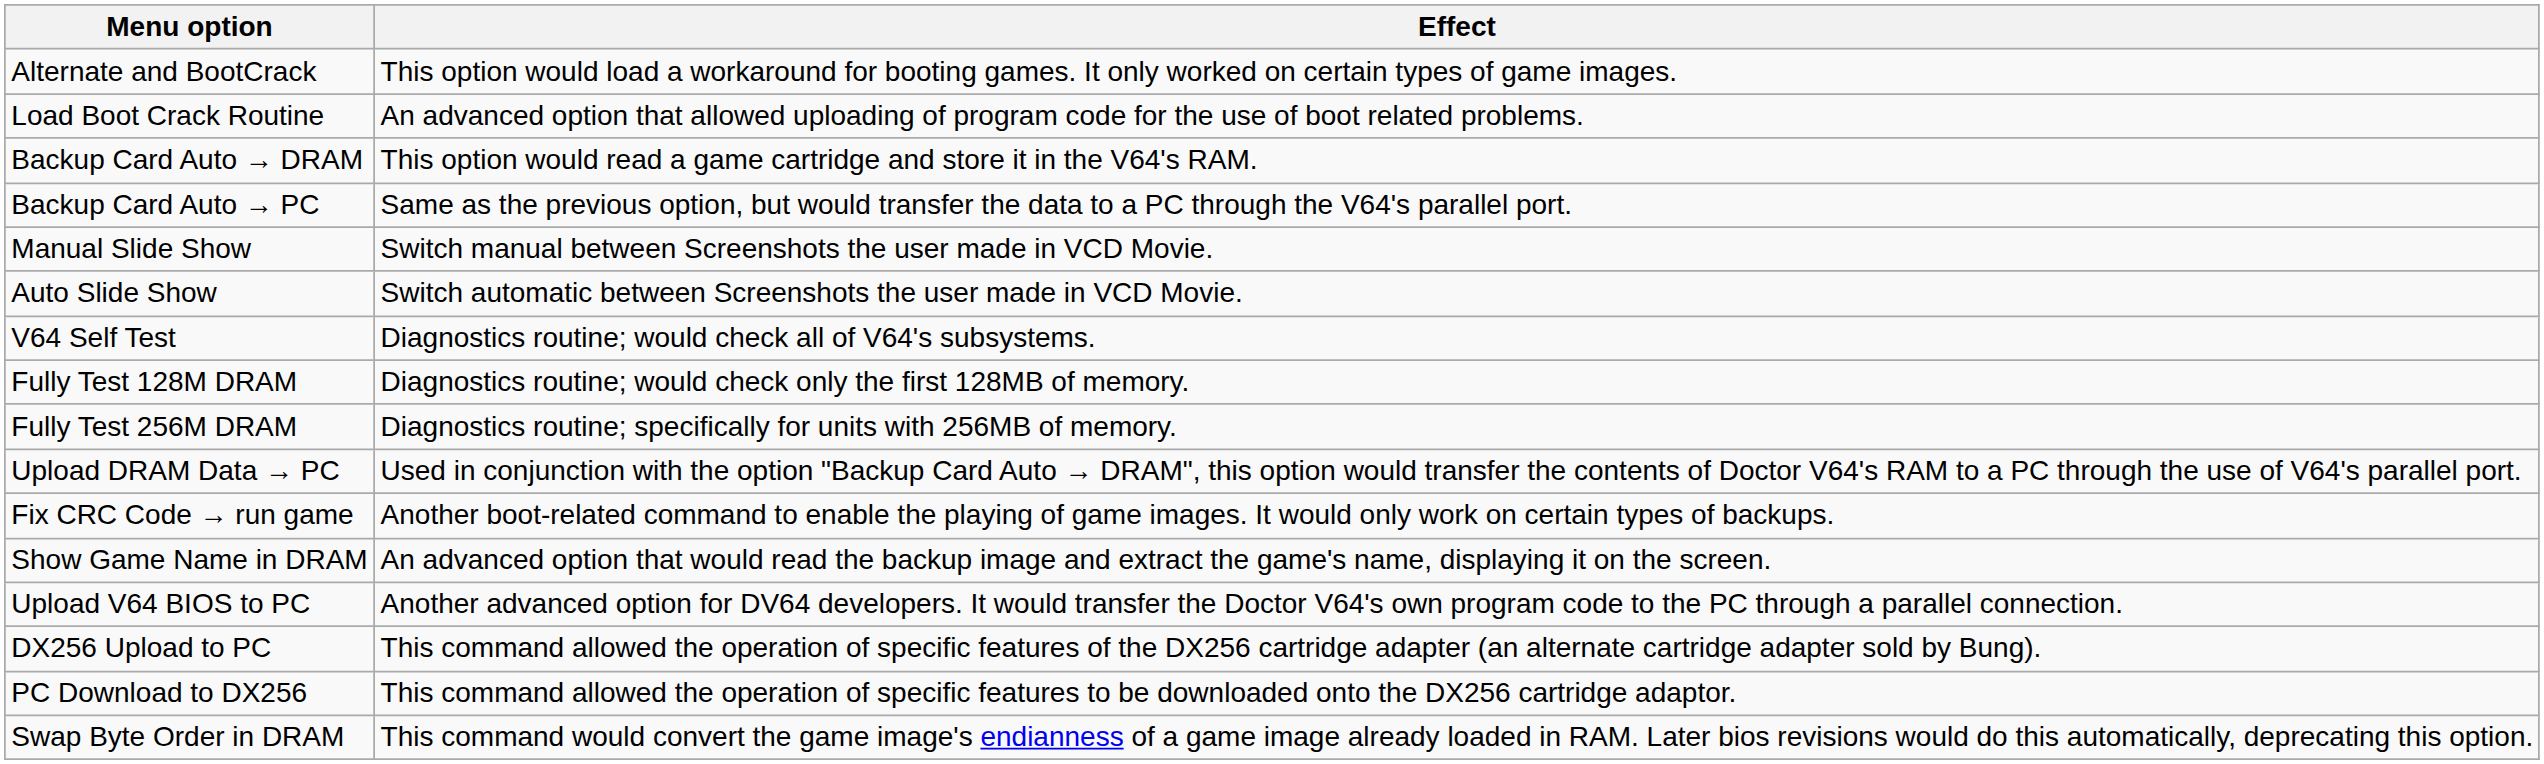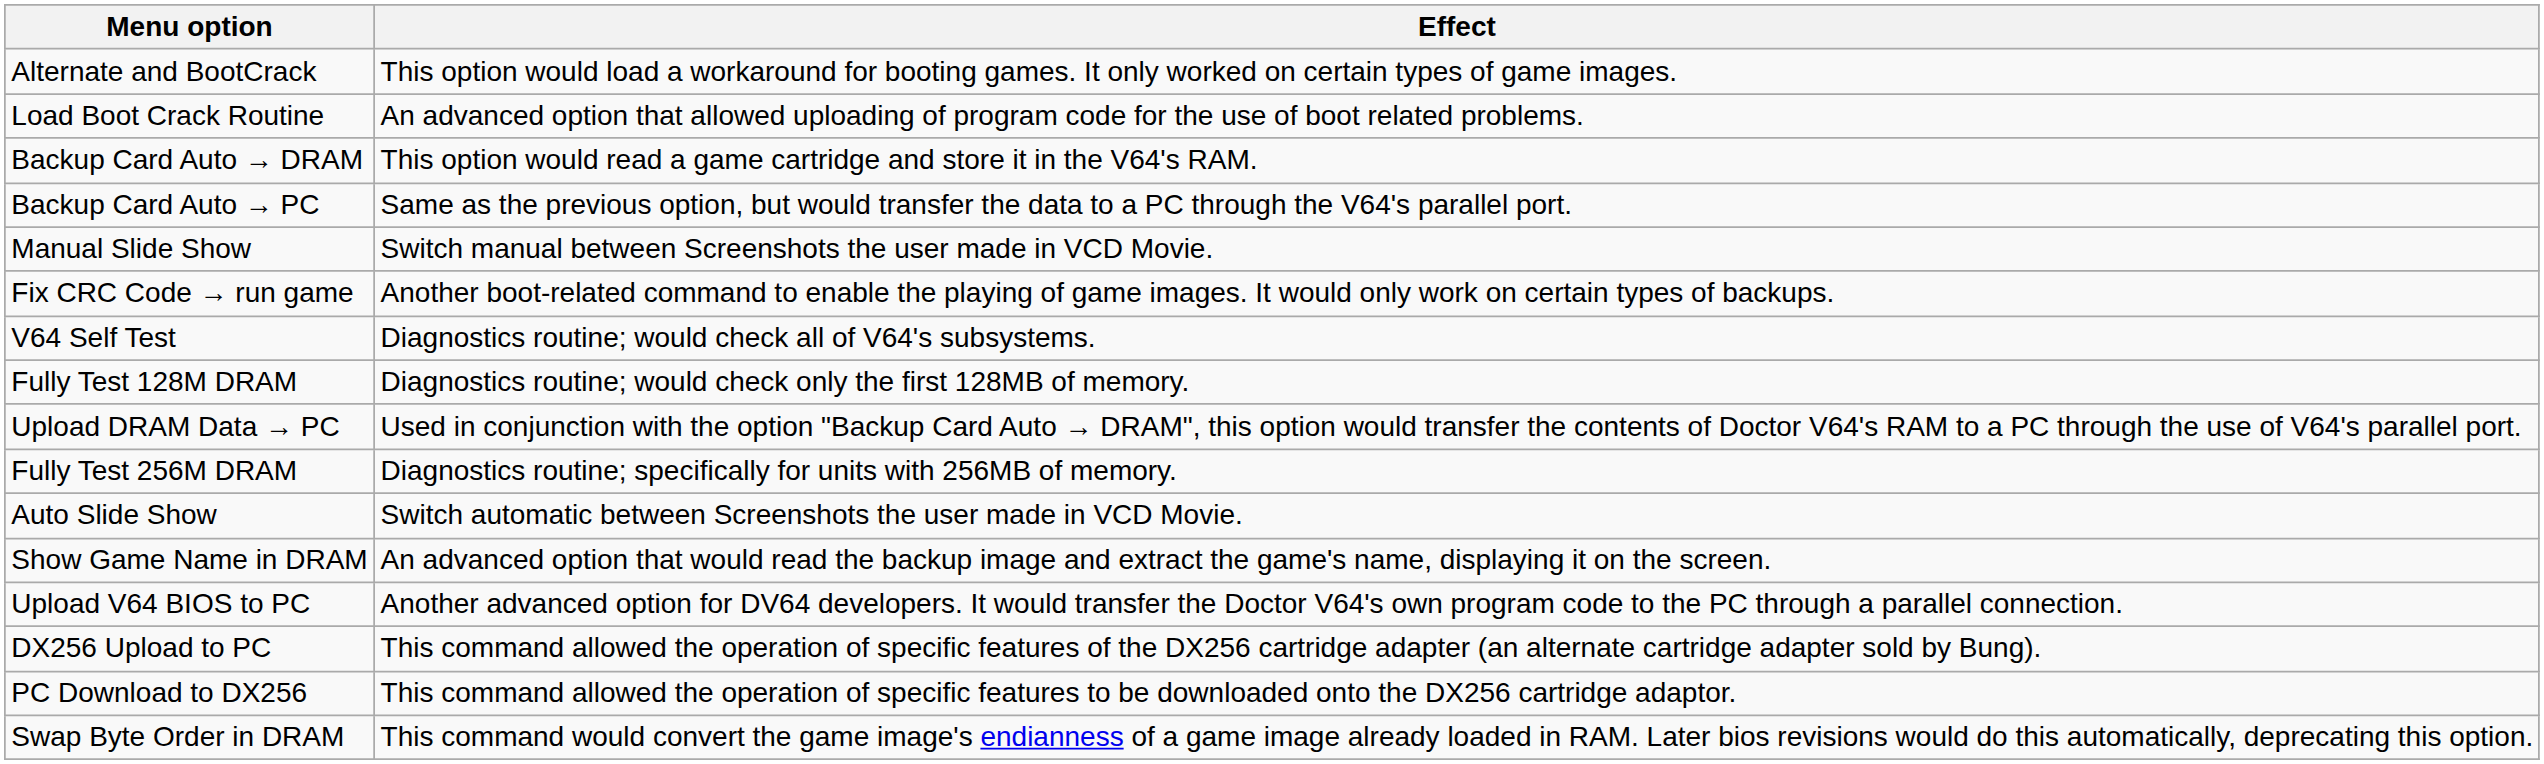rows swapped: Auto Slide Show <-> Fix CRC Code → run game
rows swapped: Fully Test 256M DRAM <-> Upload DRAM Data → PC
